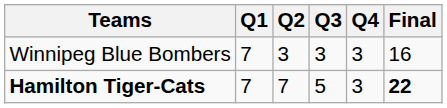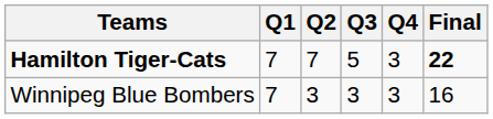rows swapped: Hamilton Tiger-Cats <-> Winnipeg Blue Bombers
